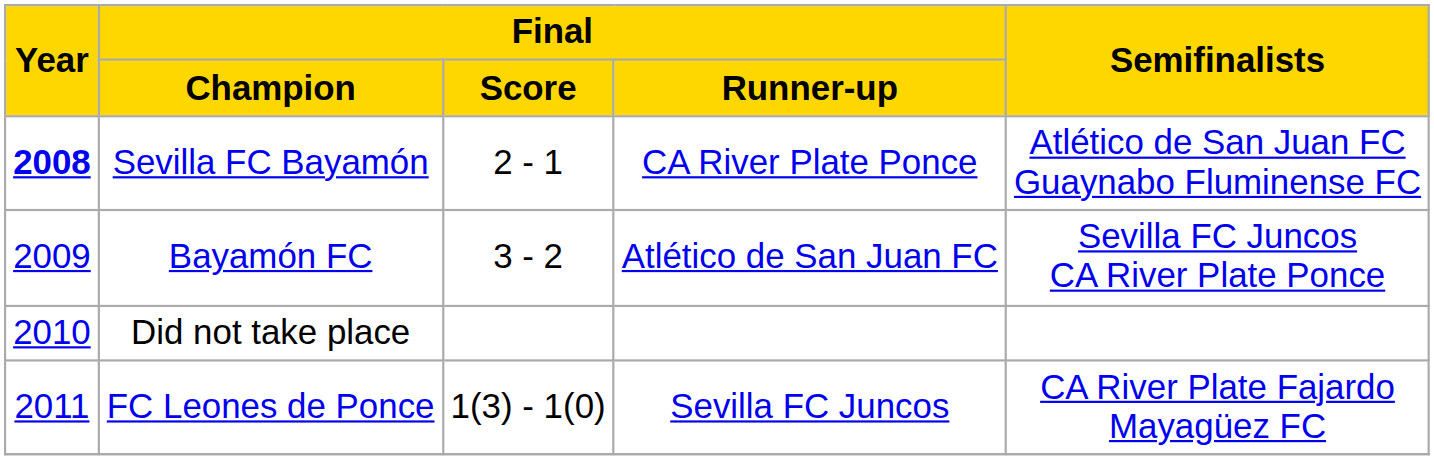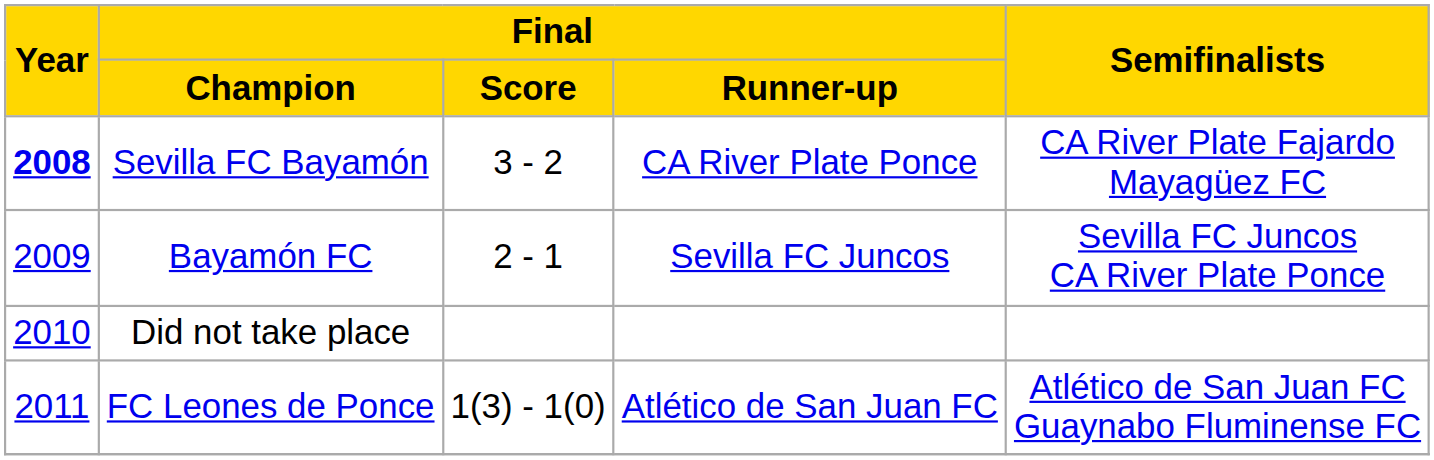Sevilla FC Bayamón | Final / Score: 2 - 1 -> 3 - 2
Sevilla FC Bayamón | column 5: Atlético de San Juan FC Guaynabo Fluminense FC -> CA River Plate Fajardo Mayagüez FC
Bayamón FC | Final / Score: 3 - 2 -> 2 - 1
Bayamón FC | Final / Runner-up: Atlético de San Juan FC -> Sevilla FC Juncos
FC Leones de Ponce | Final / Runner-up: Sevilla FC Juncos -> Atlético de San Juan FC
FC Leones de Ponce | column 5: CA River Plate Fajardo Mayagüez FC -> Atlético de San Juan FC Guaynabo Fluminense FC
